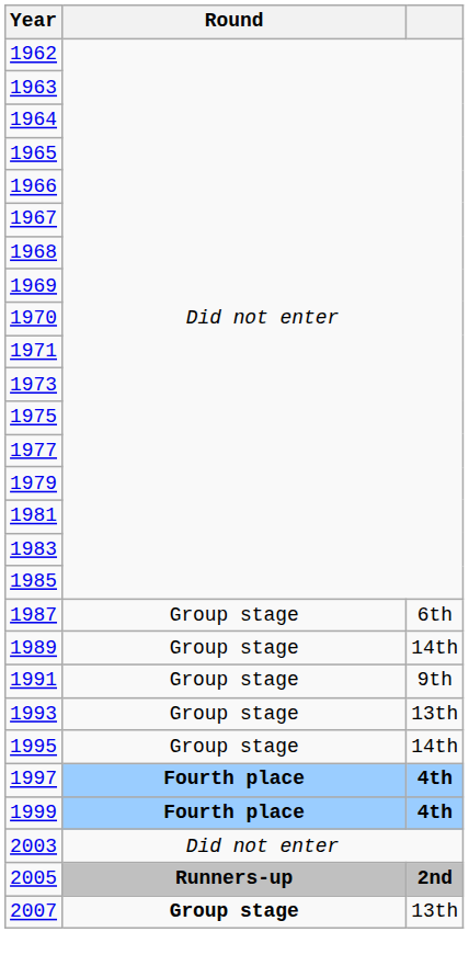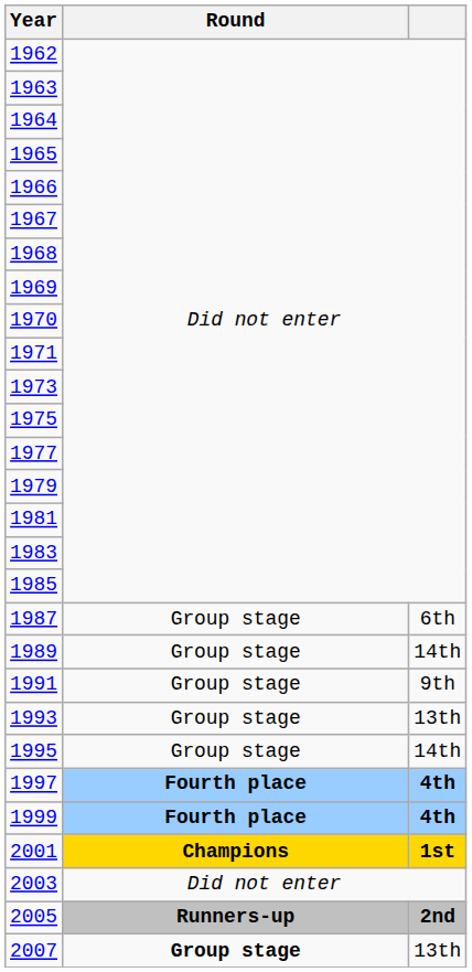+ row: 2001 | Champions | 1st
